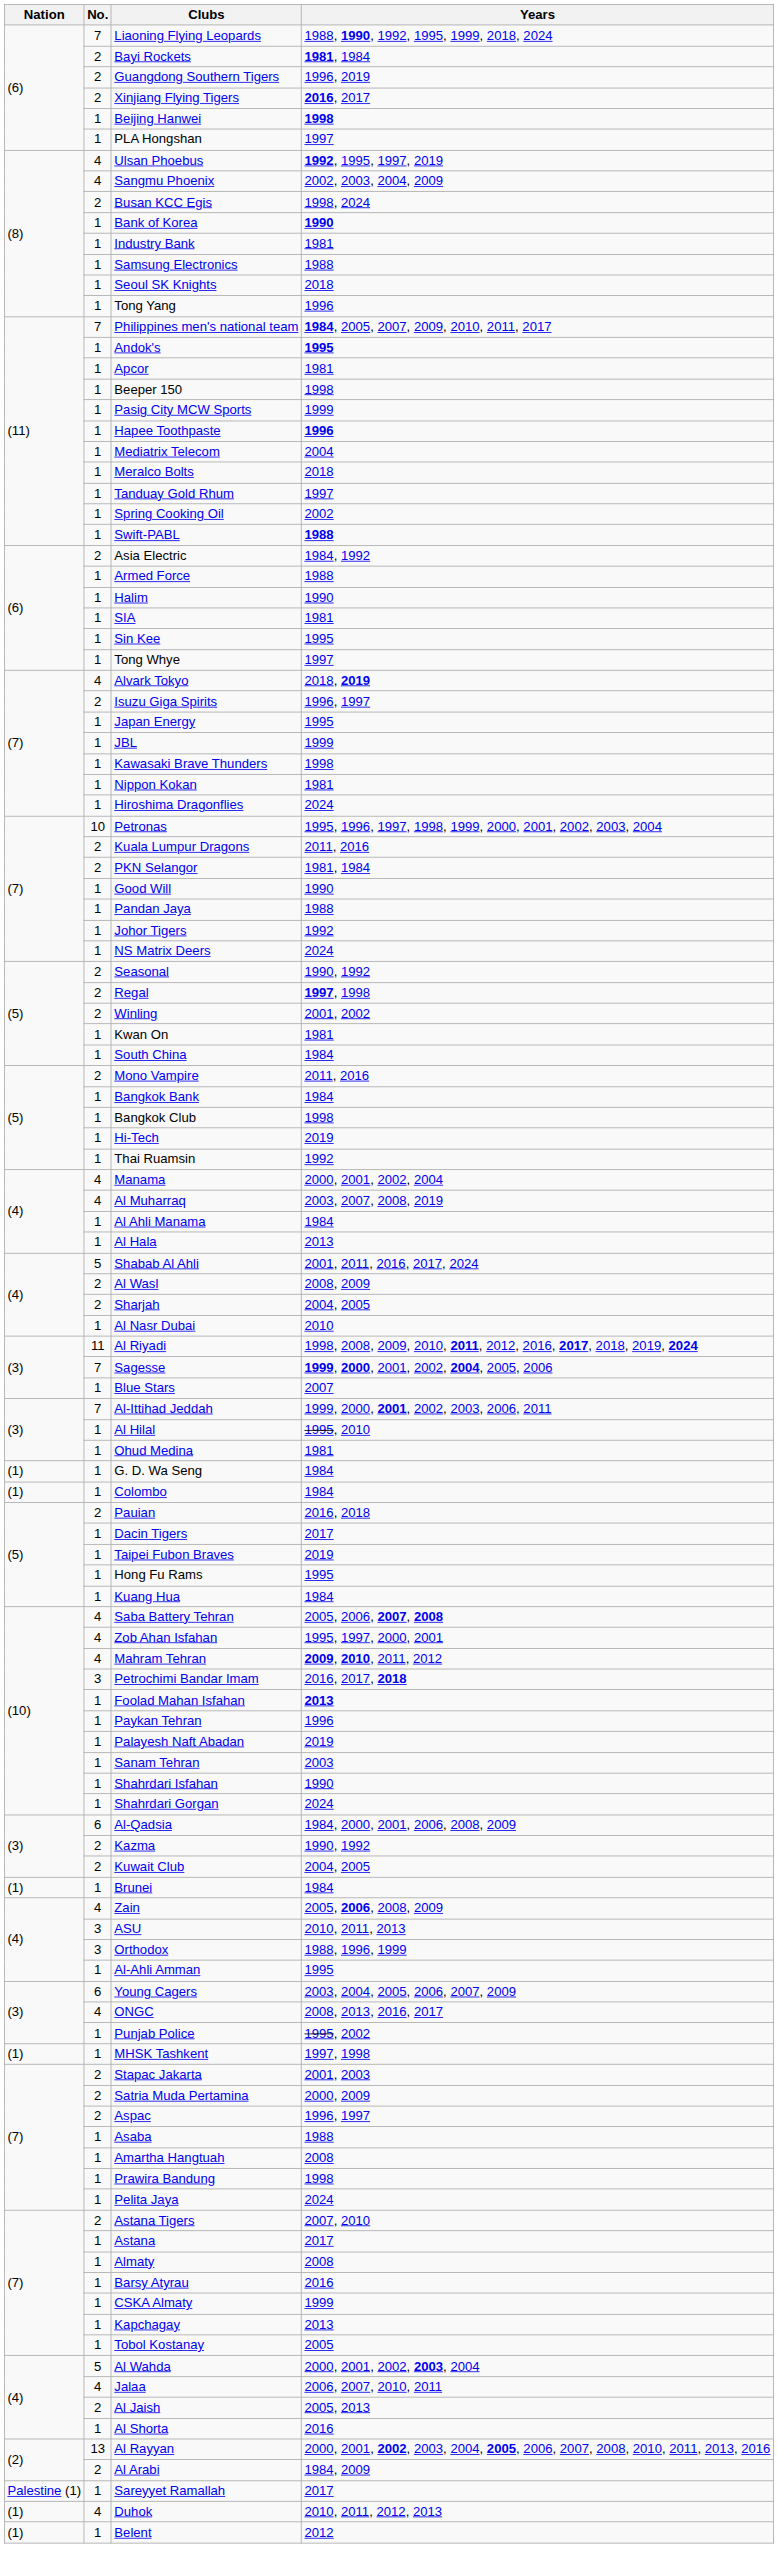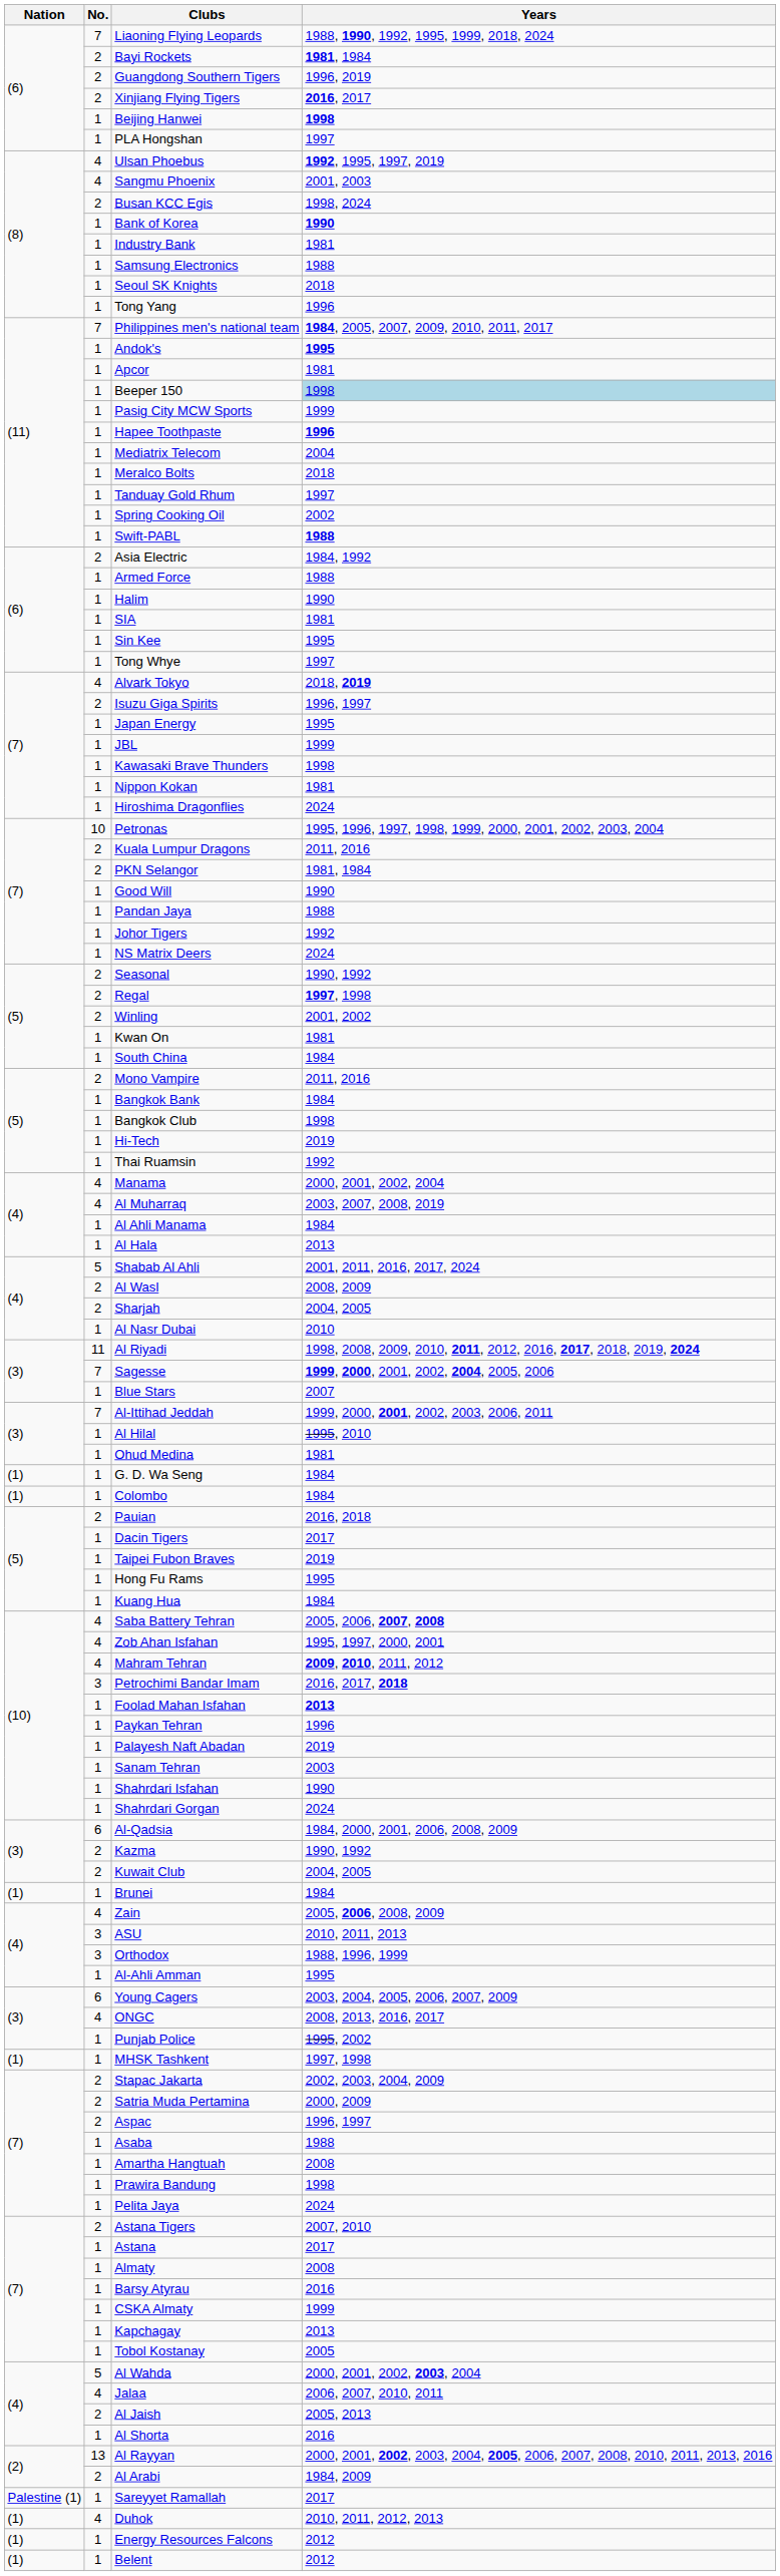Sangmu Phoenix | Years: 2002, 2003, 2004, 2009 -> 2001, 2003
Beeper 150 | Years: no background -> lightblue background
Stapac Jakarta | Years: 2001, 2003 -> 2002, 2003, 2004, 2009
+ row: (1) | 1 | Energy Resources Falcons | 2012
